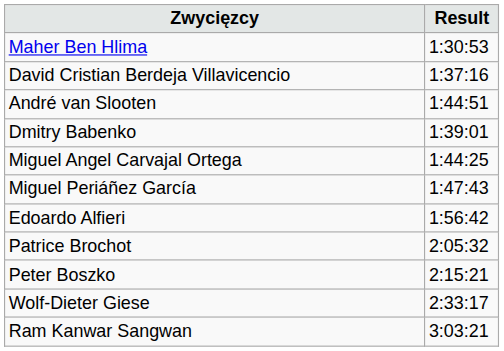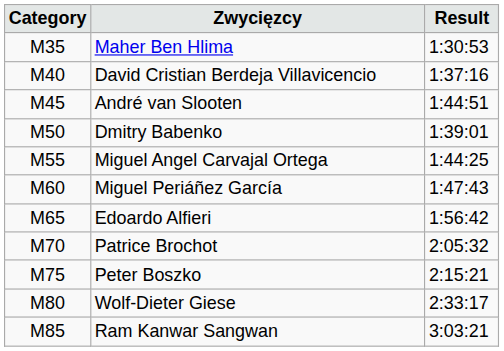+ column: Category | M35 | M40 | M45 | M50 | M55 | M60 | M65 | M70 | M75 | M80 | M85
